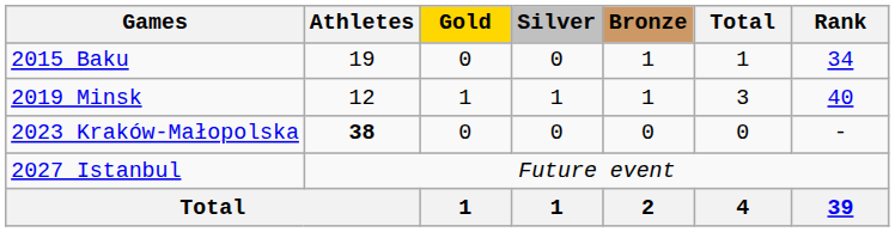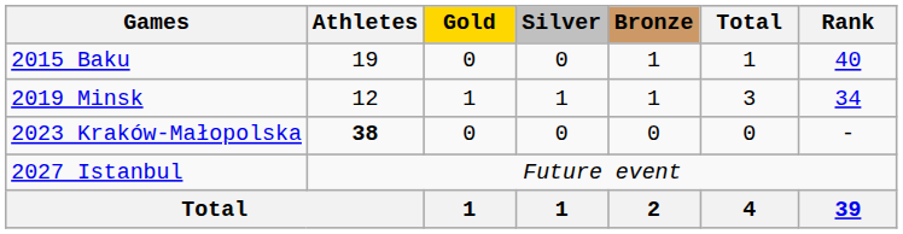2015 Baku | Rank: 34 -> 40
2019 Minsk | Rank: 40 -> 34
